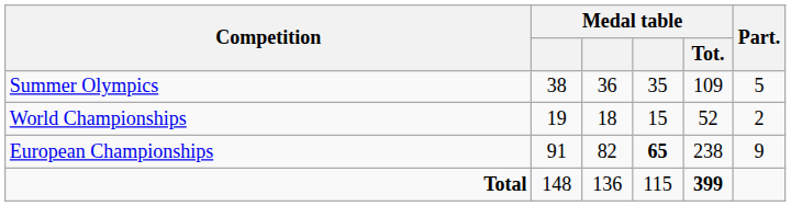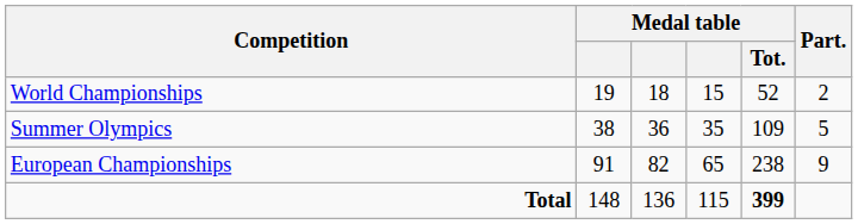rows swapped: Summer Olympics <-> World Championships
European Championships | column 4: bold -> normal
